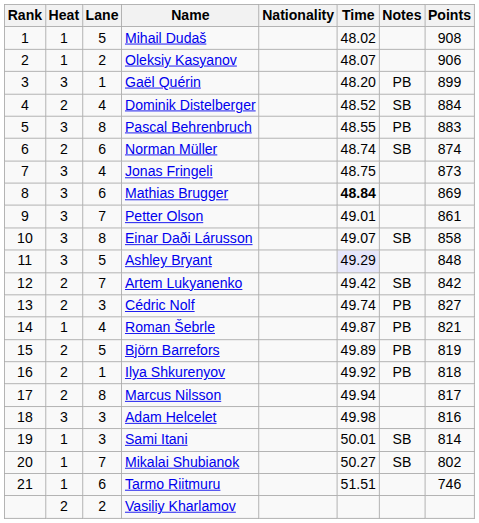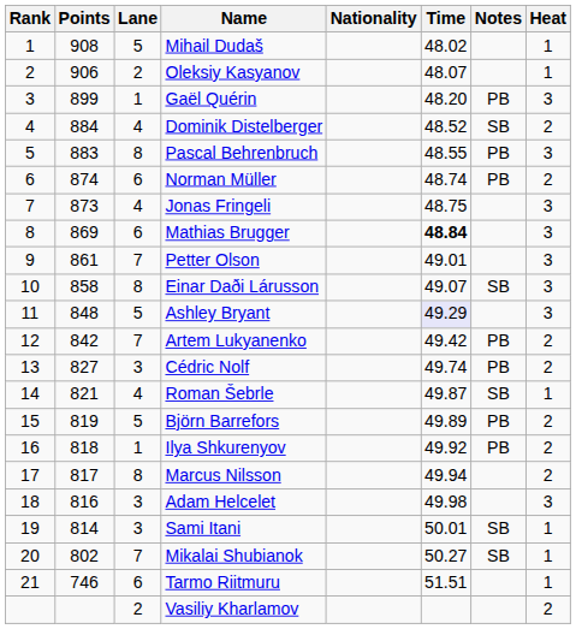columns swapped: Heat <-> Points
Norman Müller | Notes: SB -> PB
Artem Lukyanenko | Notes: SB -> PB
Roman Šebrle | Notes: PB -> SB
